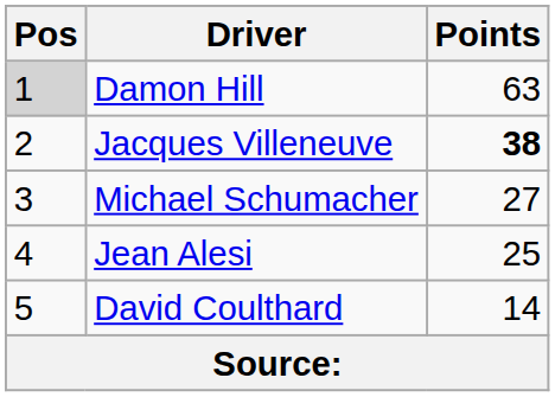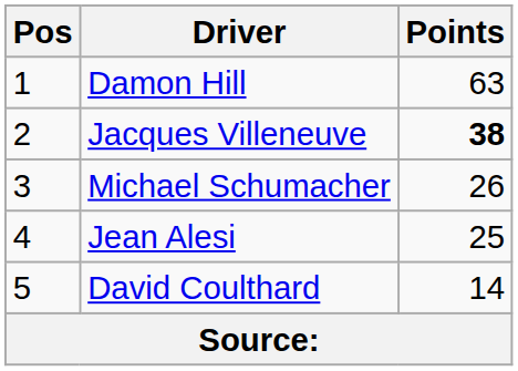Damon Hill | Pos: lightgrey background -> no background
Michael Schumacher | Points: 27 -> 26
